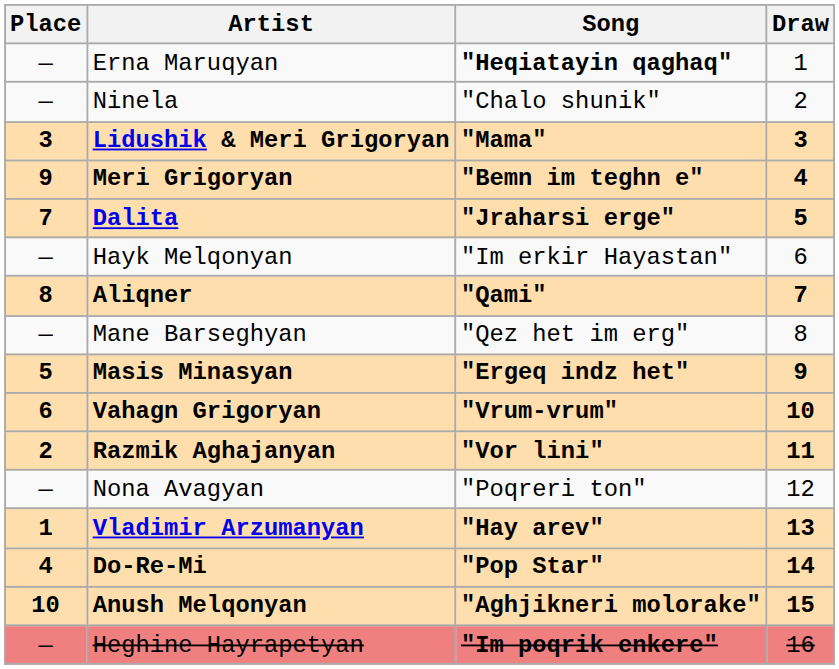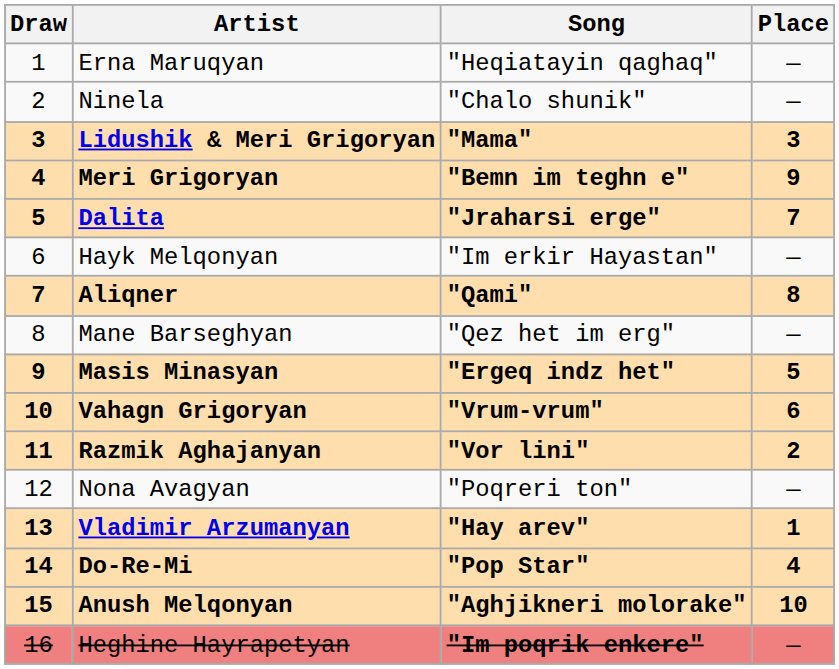columns swapped: Draw <-> Place
Erna Maruqyan | Song: bold -> normal
